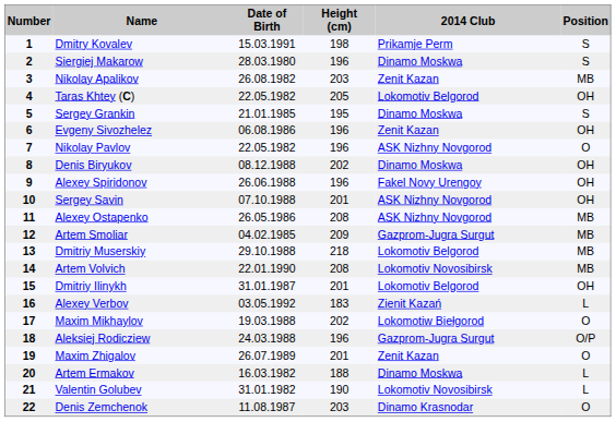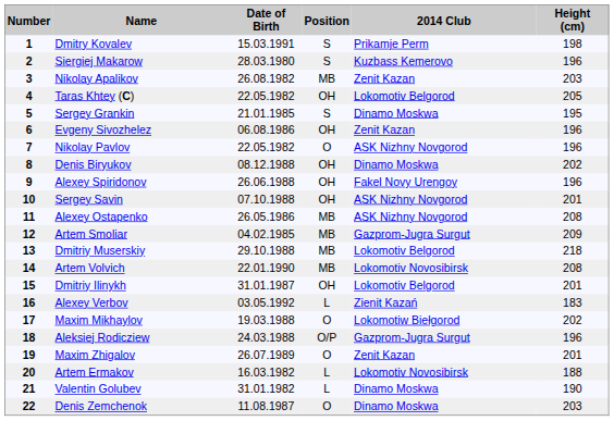columns swapped: Height (cm) <-> Position
Siergiej Makarow | 2014 Club: Dinamo Moskwa -> Kuzbass Kemerovo
Artem Ermakov | 2014 Club: Dinamo Moskwa -> Lokomotiv Novosibirsk
Valentin Golubev | 2014 Club: Lokomotiv Novosibirsk -> Dinamo Moskwa
Denis Zemchenok | 2014 Club: Dinamo Krasnodar -> Dinamo Moskwa
